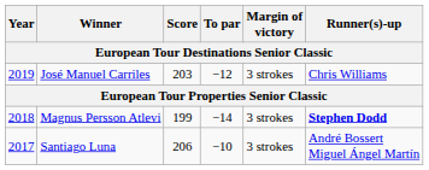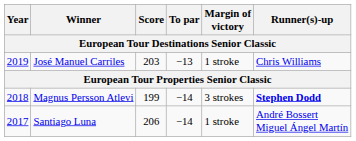José Manuel Carriles | To par: −12 -> −13
José Manuel Carriles | Margin of victory: 3 strokes -> 1 stroke
Santiago Luna | To par: −10 -> −14
Santiago Luna | Margin of victory: 3 strokes -> 1 stroke
